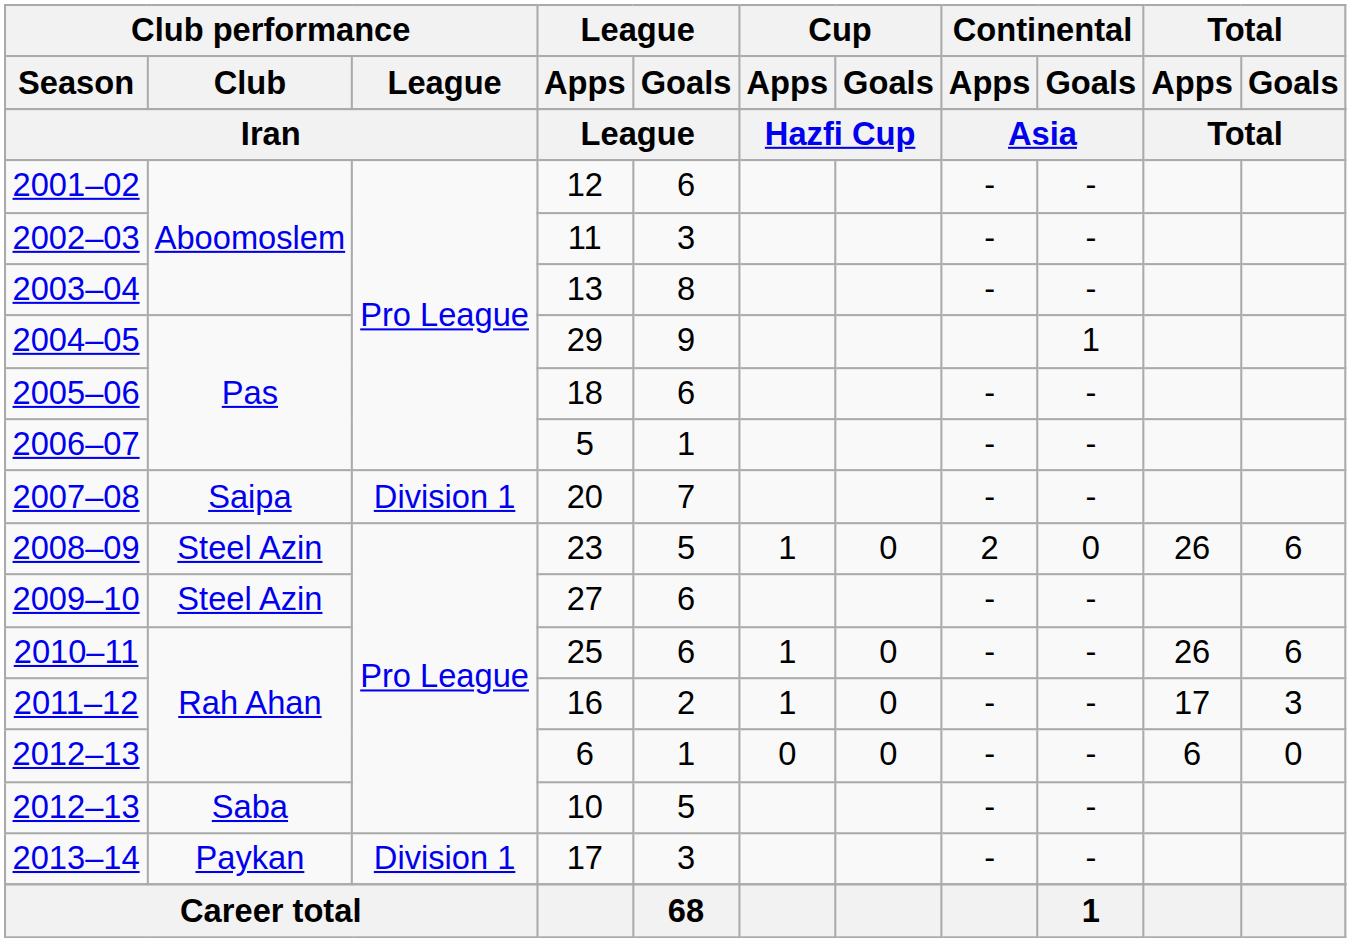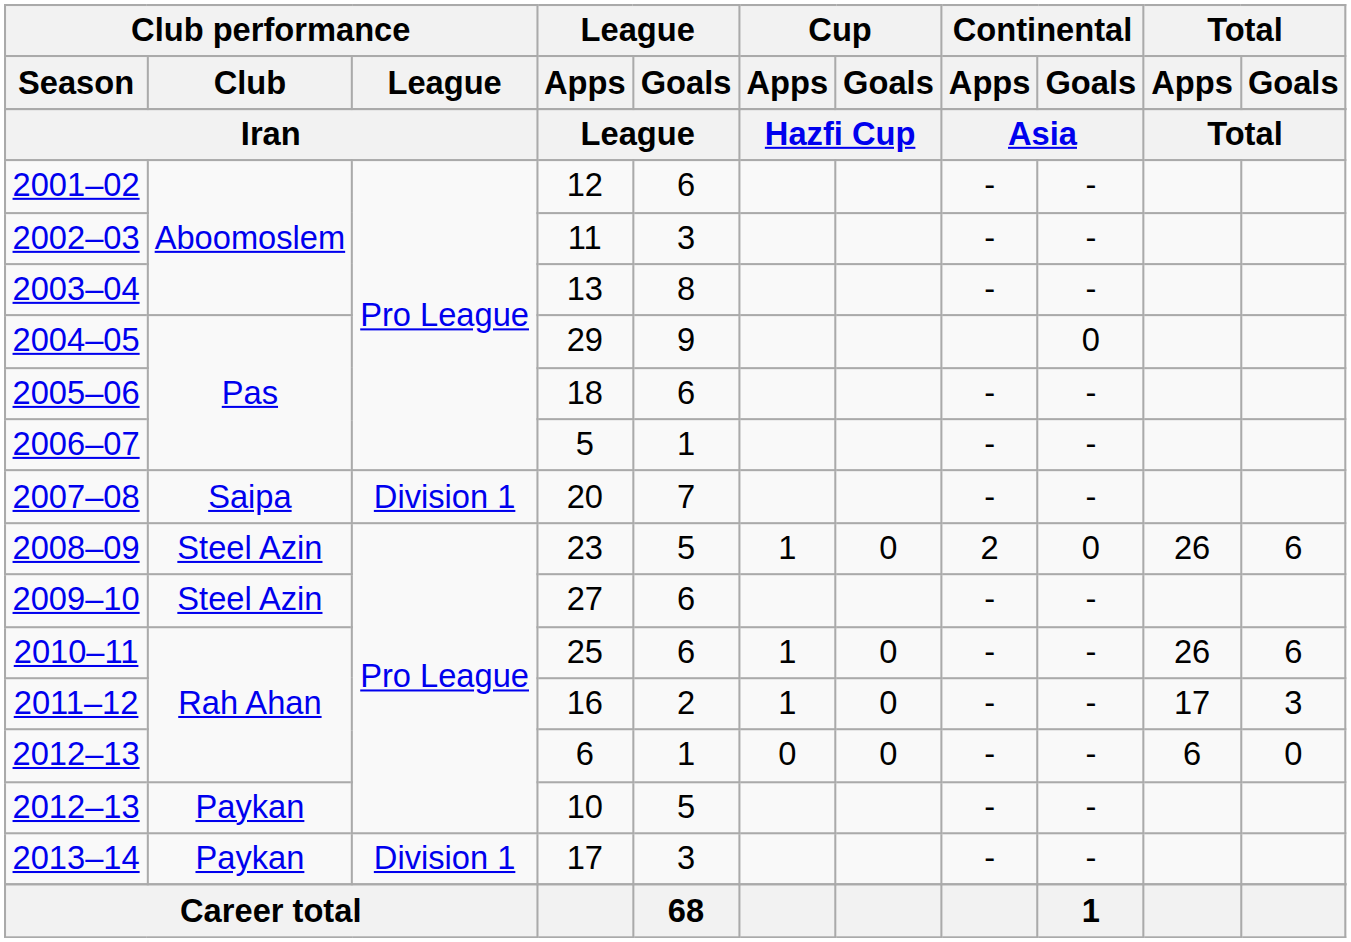29 | Continental / Goals: 1 -> 0
10 | Club performance / Club: Saba -> Paykan
